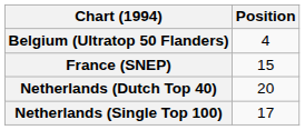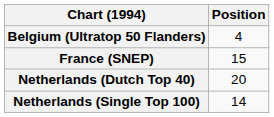Netherlands (Single Top 100) | Position: 17 -> 14
